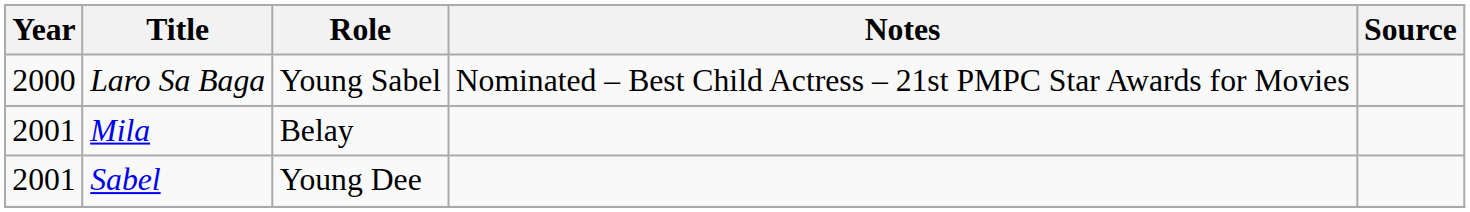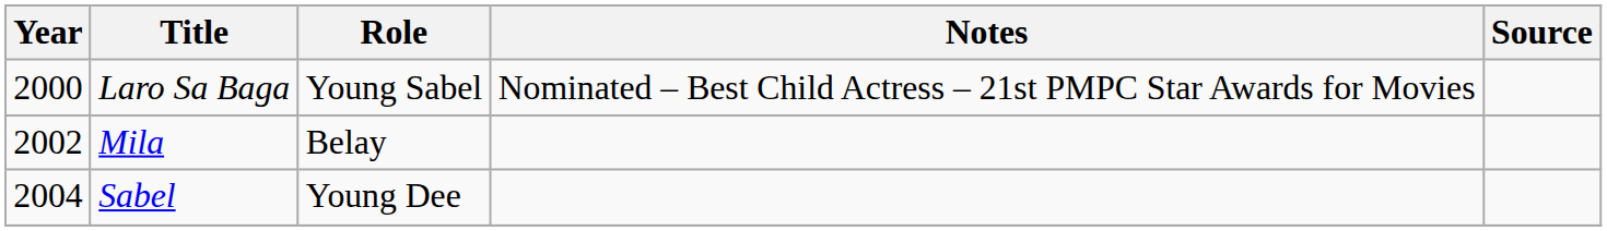Mila | Year: 2001 -> 2002
Sabel | Year: 2001 -> 2004
